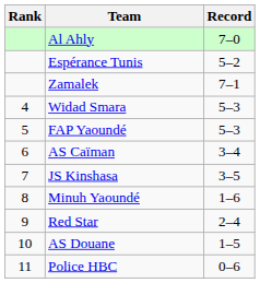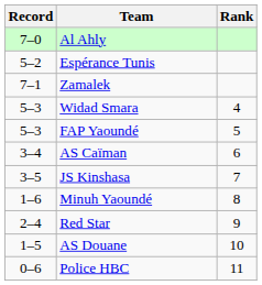columns swapped: Rank <-> Record
